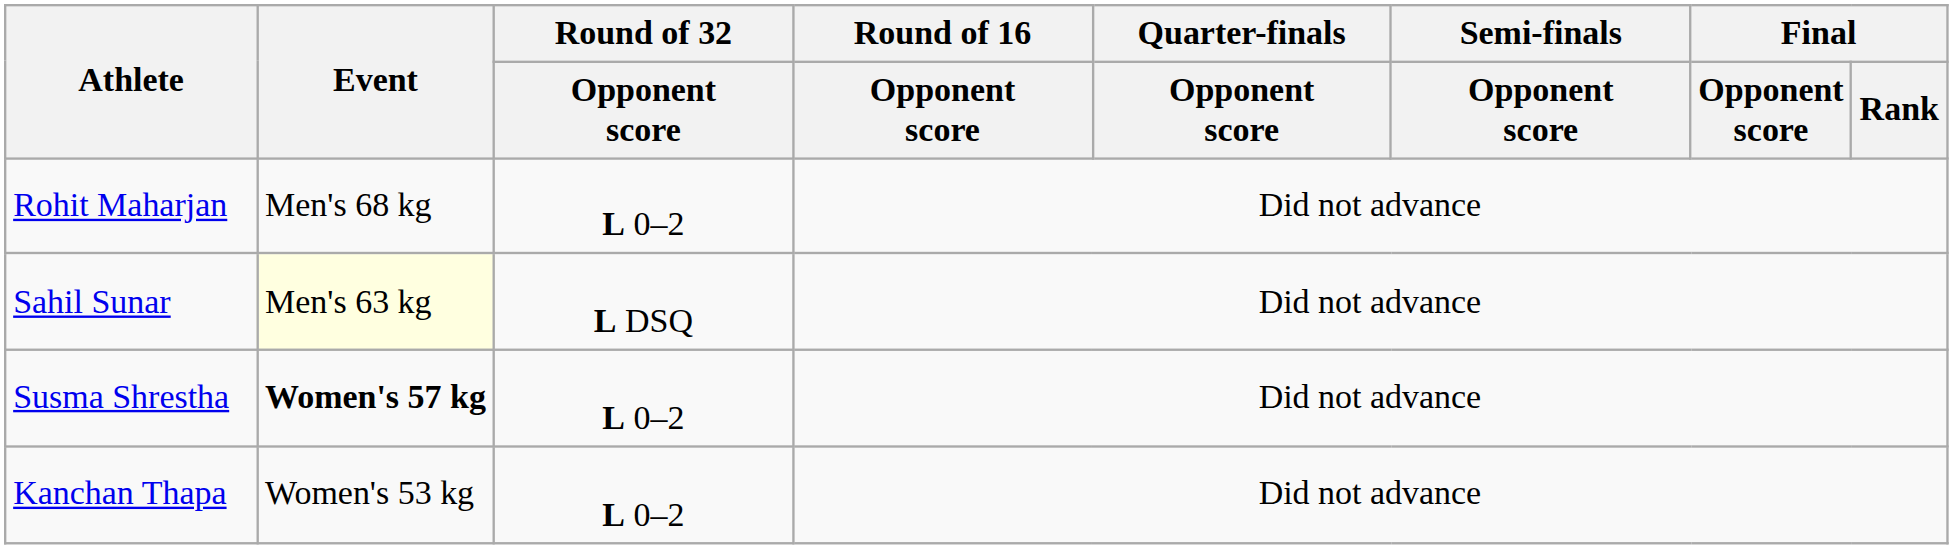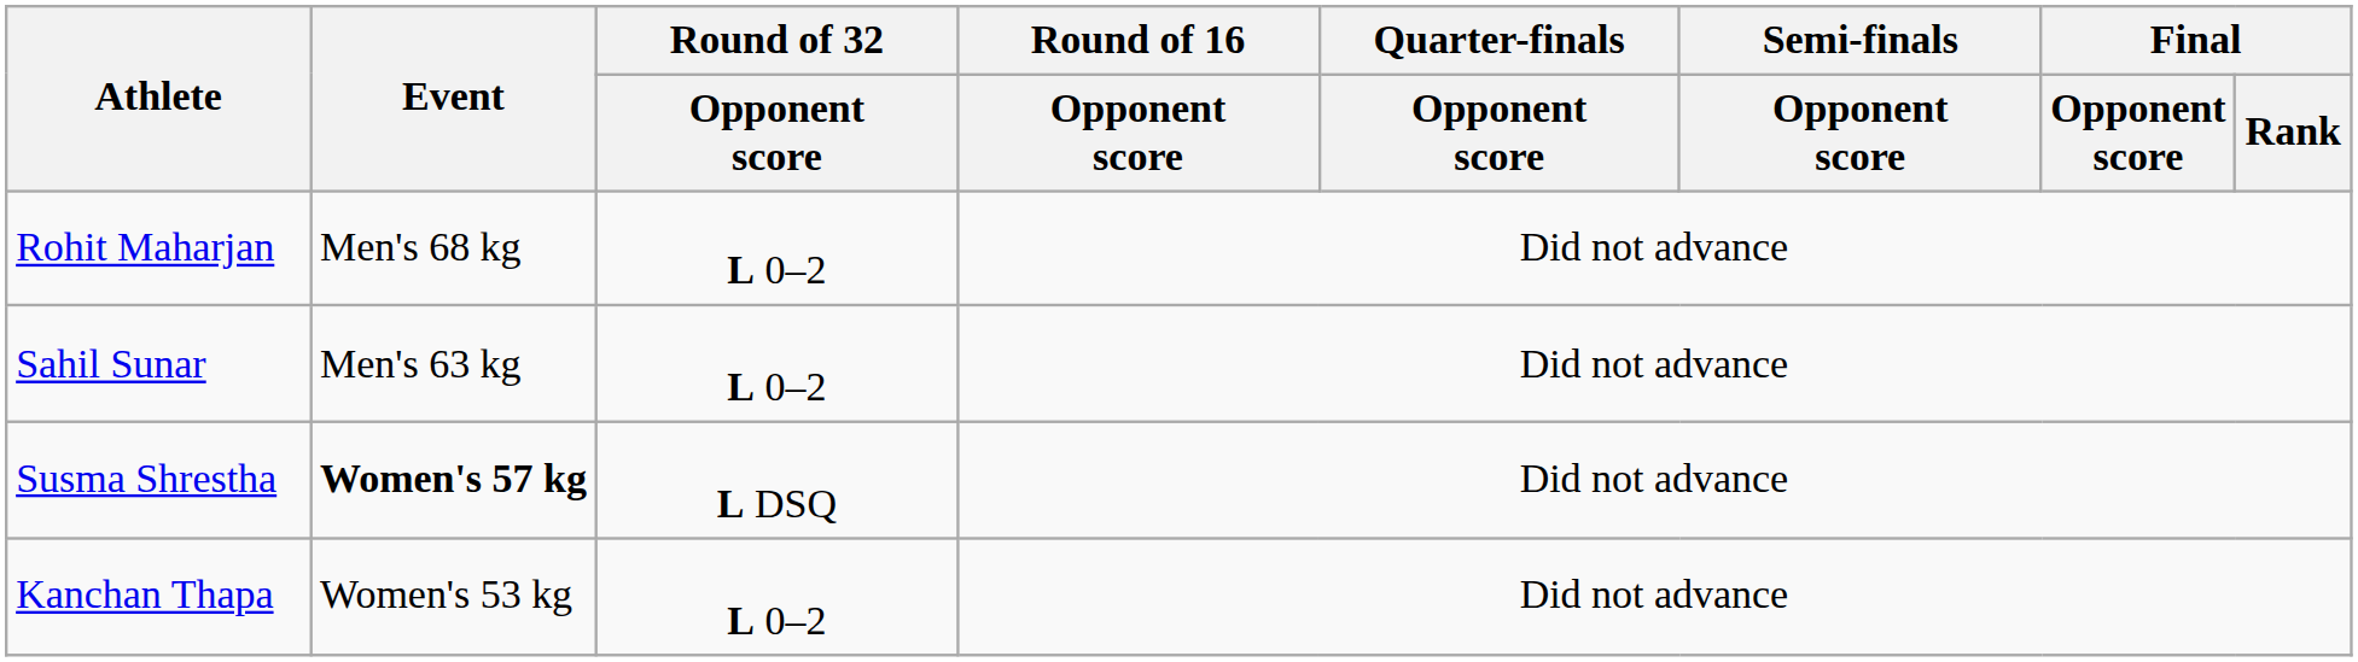Sahil Sunar | Event: lightyellow background -> no background
Sahil Sunar | Round of 32 / Opponent score: L DSQ -> L 0–2
Susma Shrestha | Round of 32 / Opponent score: L 0–2 -> L DSQ
